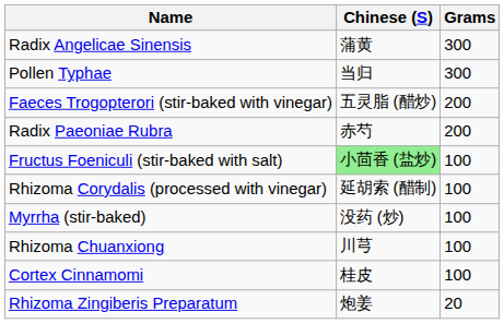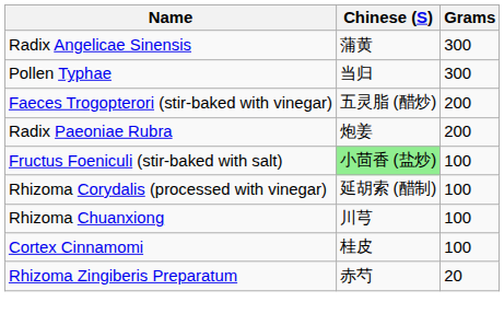Radix Paeoniae Rubra | Chinese (S): 赤芍 -> 炮姜
- row: Myrrha (stir-baked) | 没药 (炒) | 100
Rhizoma Zingiberis Preparatum | Chinese (S): 炮姜 -> 赤芍
